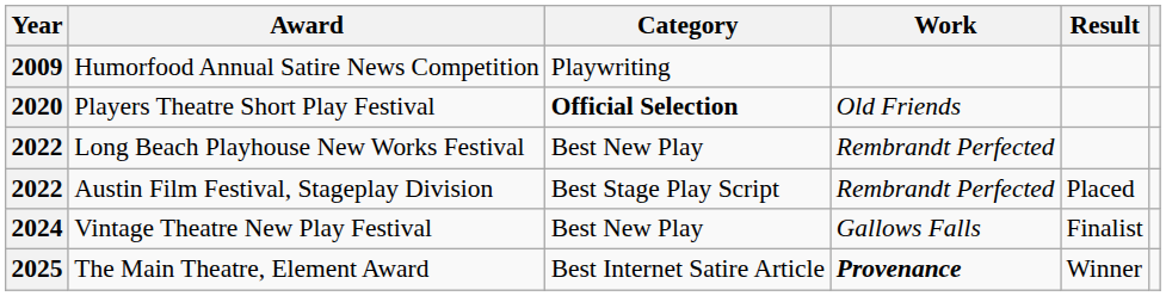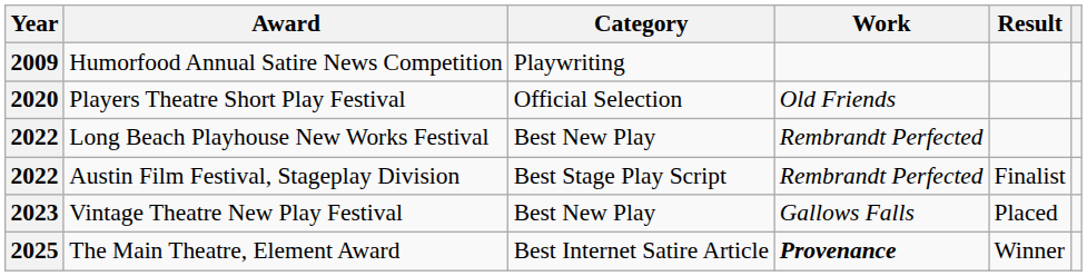Players Theatre Short Play Festival | Category: bold -> normal
Austin Film Festival, Stageplay Division | Result: Placed -> Finalist
Vintage Theatre New Play Festival | Year: 2024 -> 2023
Vintage Theatre New Play Festival | Result: Finalist -> Placed
